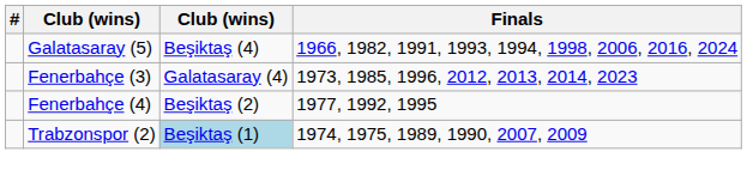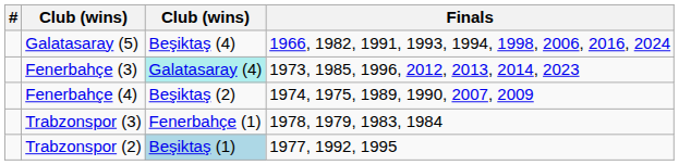Fenerbahçe (3) | column 3: no background -> paleturquoise background
Fenerbahçe (4) | Finals: 1977, 1992, 1995 -> 1974, 1975, 1989, 1990, 2007, 2009
+ row: Trabzonspor (3) | Fenerbahçe (1) | 1978, 1979, 1983, 1984
Trabzonspor (2) | Finals: 1974, 1975, 1989, 1990, 2007, 2009 -> 1977, 1992, 1995
